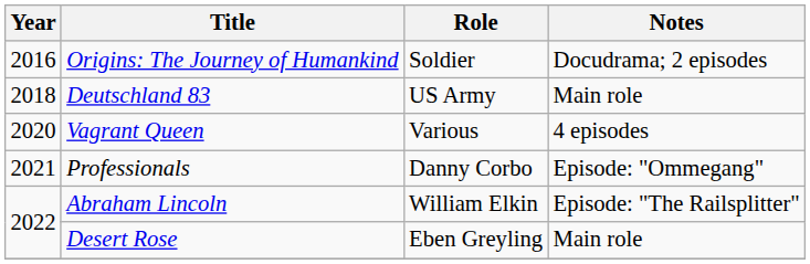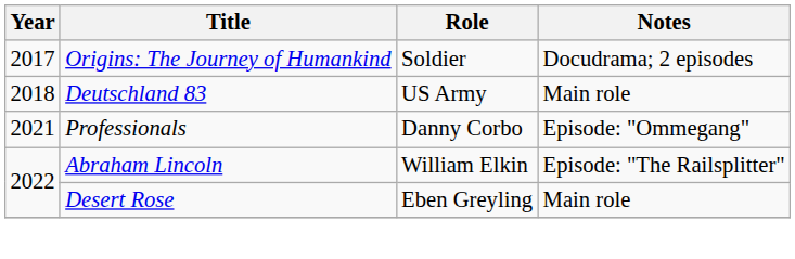Origins: The Journey of Humankind | Year: 2016 -> 2017
- row: 2020 | Vagrant Queen | Various | 4 episodes
